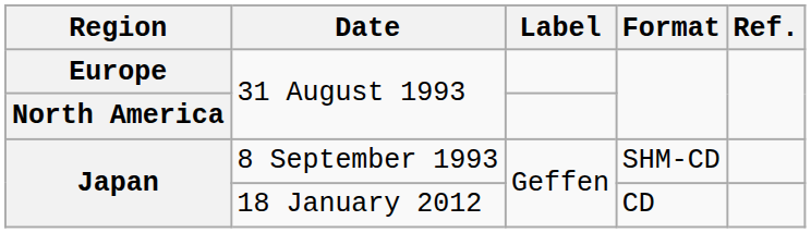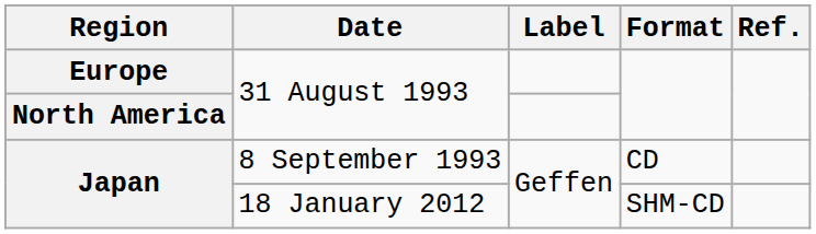Japan / 8 September 1993 | Format: SHM-CD -> CD
Japan / 18 January 2012 | Format: CD -> SHM-CD
